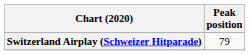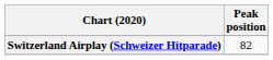Switzerland Airplay (Schweizer Hitparade) | Peak position: 79 -> 82
